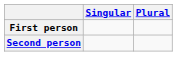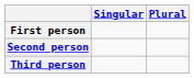+ row: Third person
